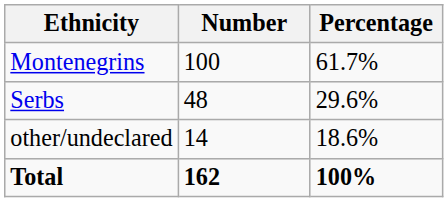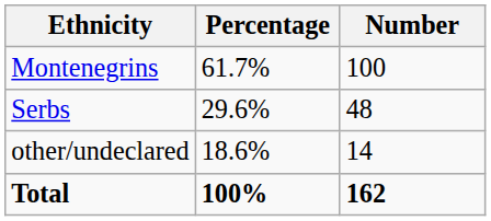columns swapped: Number <-> Percentage
